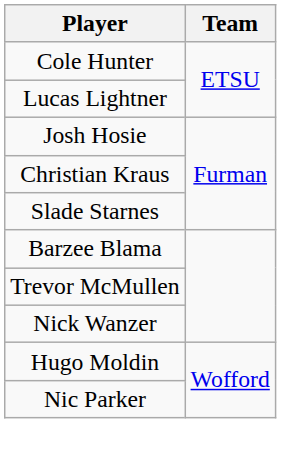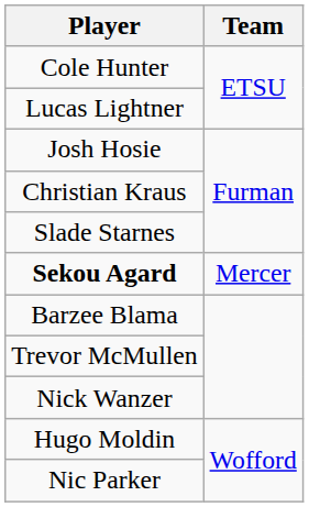+ row: Sekou Agard | Mercer
